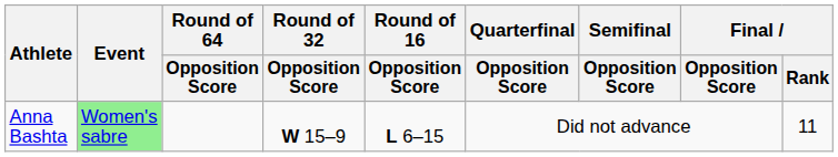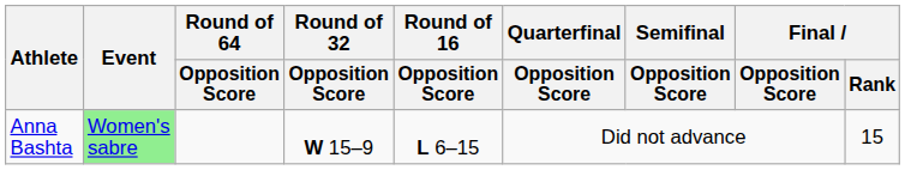Anna Bashta | Final / Rank: 11 -> 15
